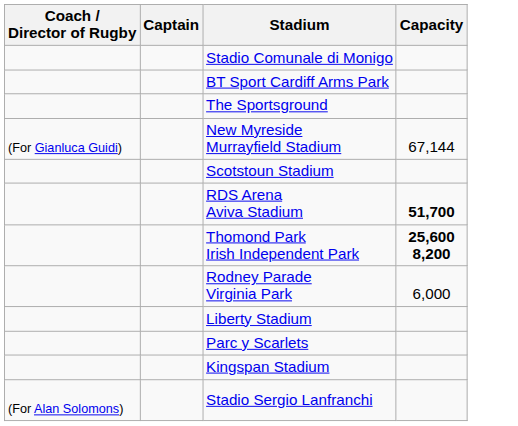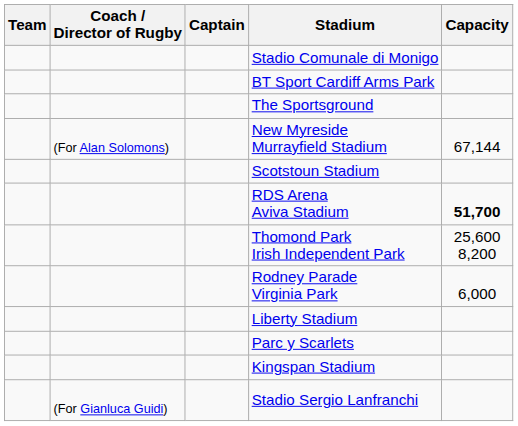+ column: Team
New Myreside Murrayfield Stadium | Coach / Director of Rugby: (For Gianluca Guidi) -> (For Alan Solomons)
Thomond Park Irish Independent Park | Capacity: bold -> normal
Stadio Sergio Lanfranchi | Coach / Director of Rugby: (For Alan Solomons) -> (For Gianluca Guidi)
